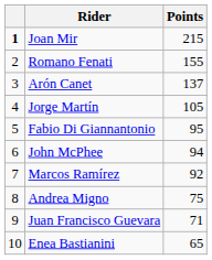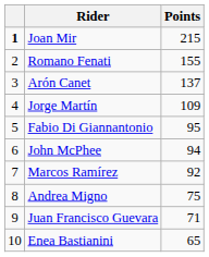Jorge Martín | Points: 105 -> 109
